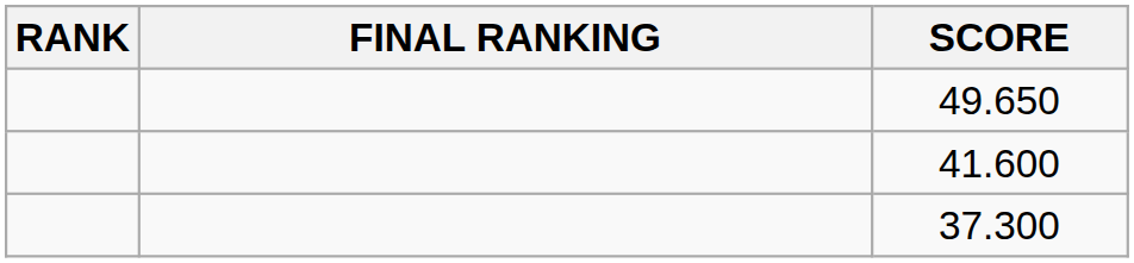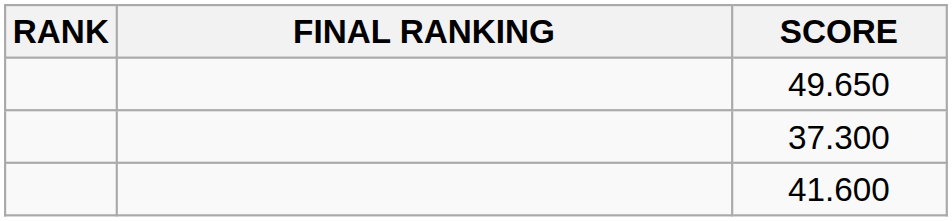rows swapped: 41.600 <-> 37.300
